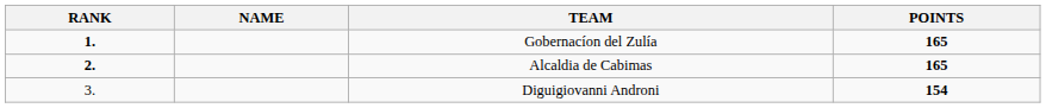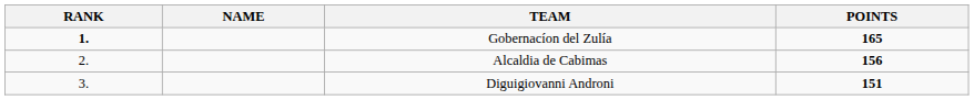Alcaldia de Cabimas | RANK: bold -> normal
Alcaldia de Cabimas | POINTS: 165 -> 156
Diguigiovanni Androni | POINTS: 154 -> 151
